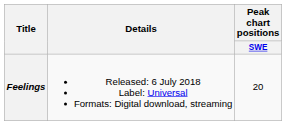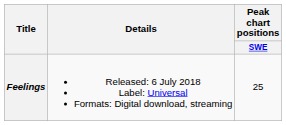Feelings | Peak chart positions / SWE: 20 -> 25
